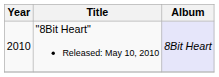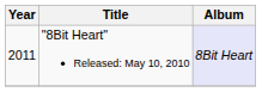"8Bit Heart" Released: May 10, 2010 | Year: 2010 -> 2011
